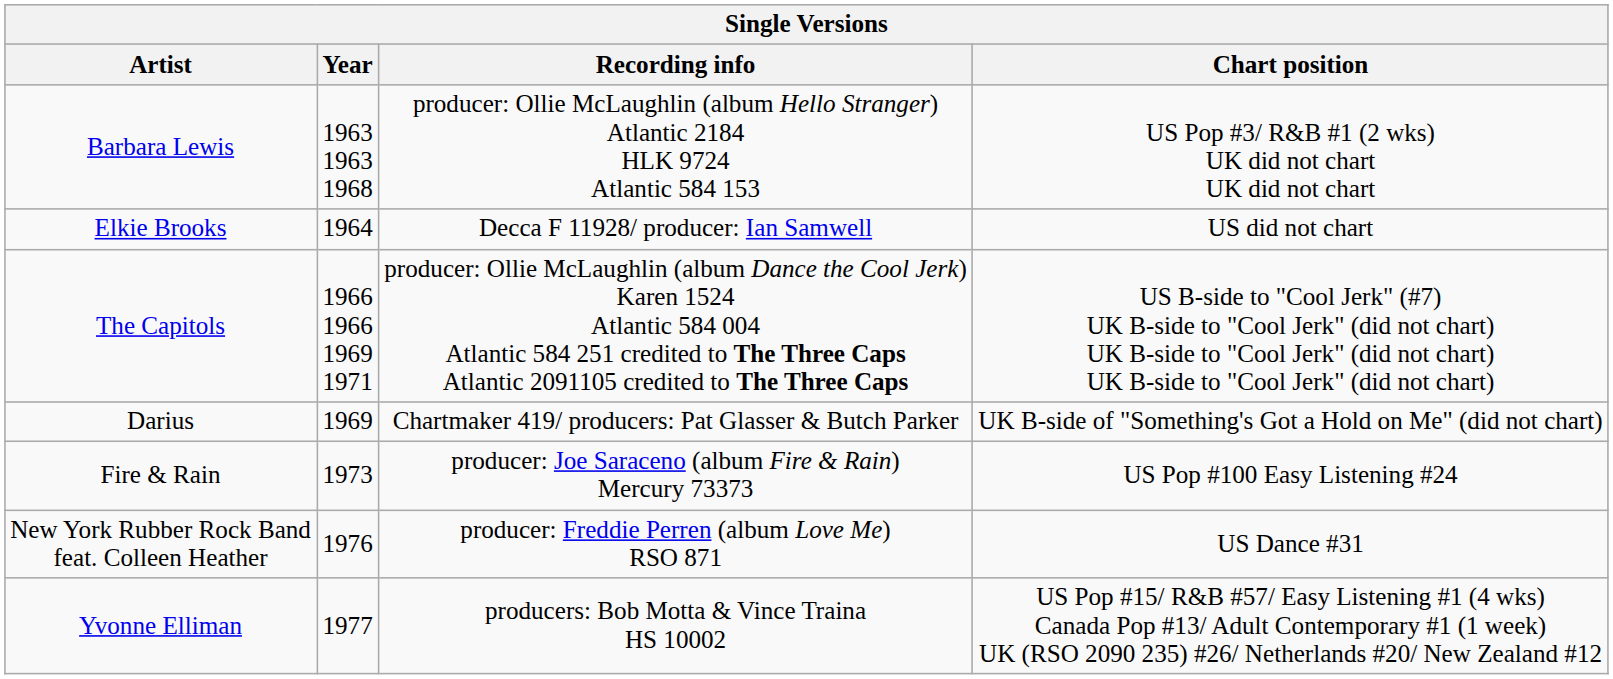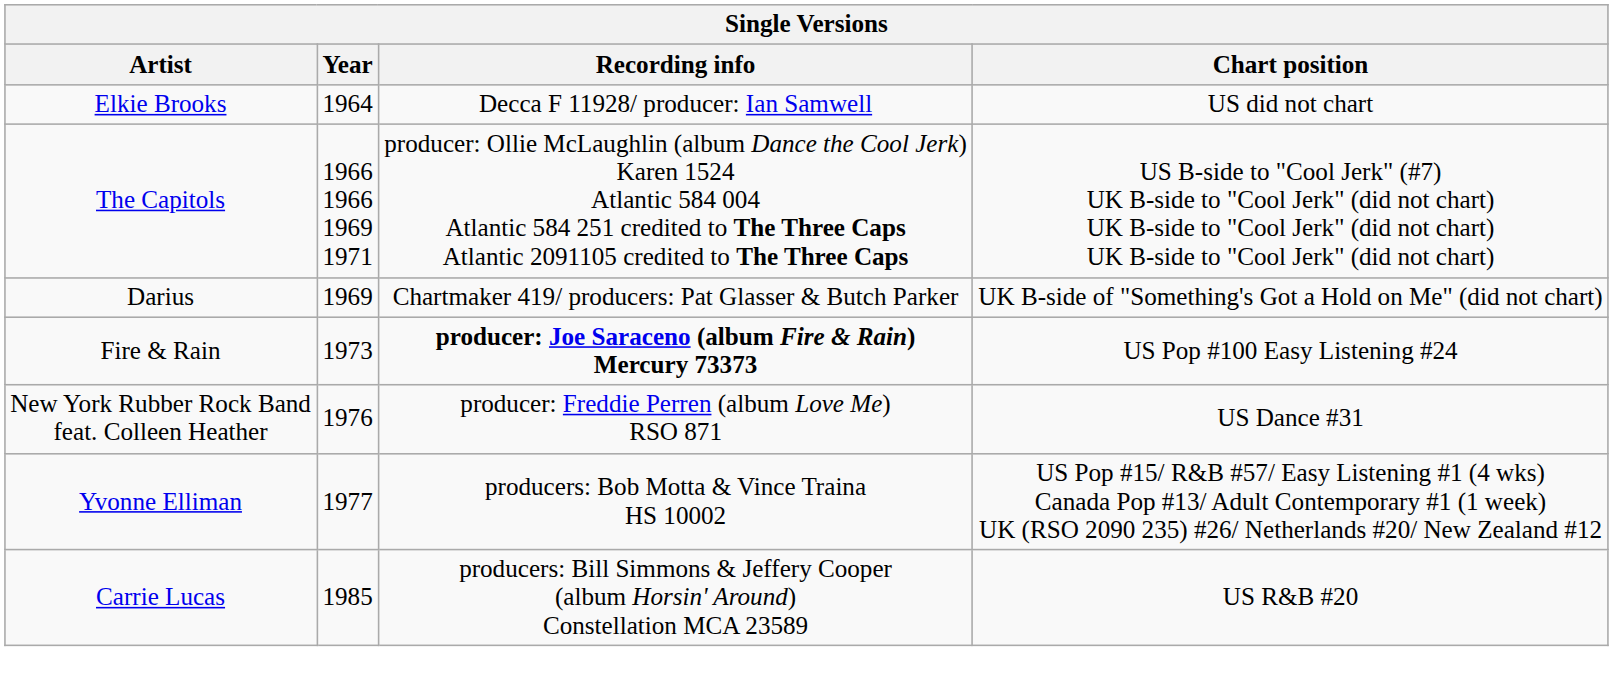- row: Barbara Lewis | 1963 1963 1968 | producer: Ollie McLaughlin (album Hello Stranger) Atlantic 2184 HLK 9724 Atlantic 584 153 | US Pop #3/ R&B #1 (2 wks) UK did not chart UK did not chart
Fire & Rain | Recording info: normal -> bold
+ row: Carrie Lucas | 1985 | producers: Bill Simmons & Jeffery Cooper (album Horsin' Around) Constellation MCA 23589 | US R&B #20
